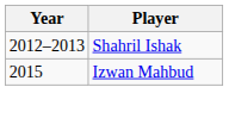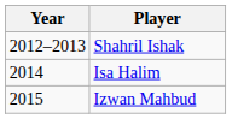+ row: 2014 | Isa Halim
